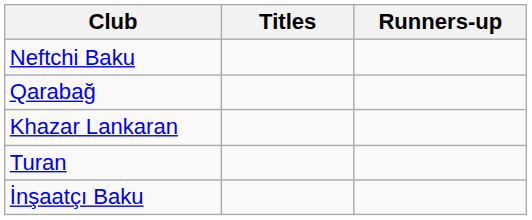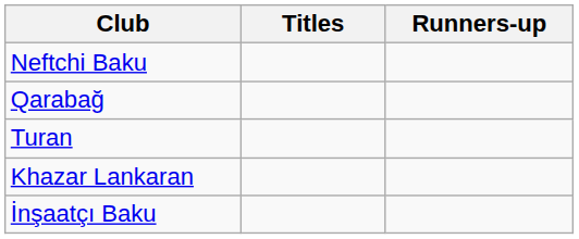rows swapped: Khazar Lankaran <-> Turan
